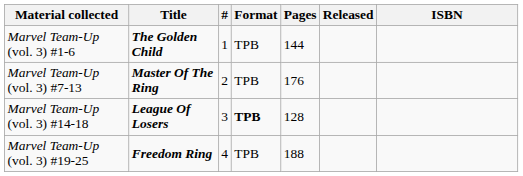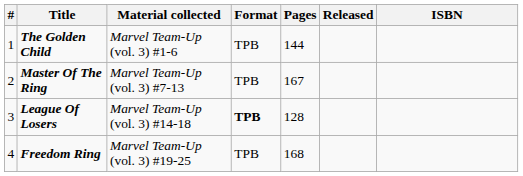columns swapped: # <-> Material collected
Master Of The Ring | Pages: 176 -> 167
Freedom Ring | Pages: 188 -> 168
